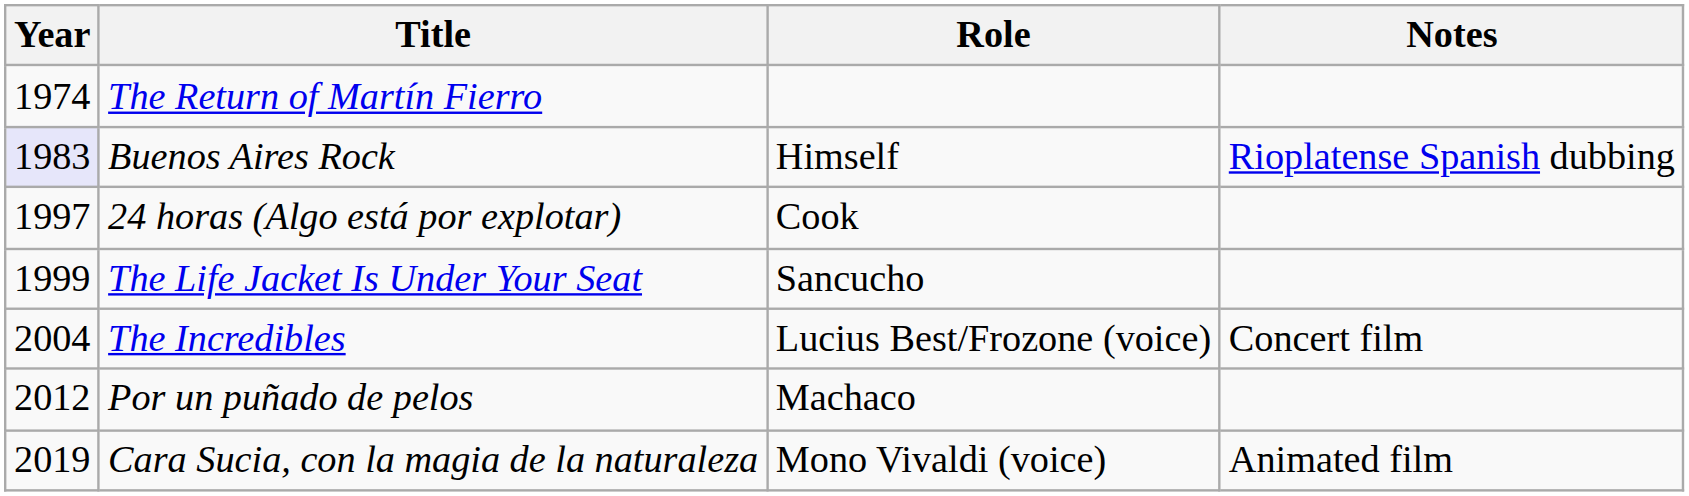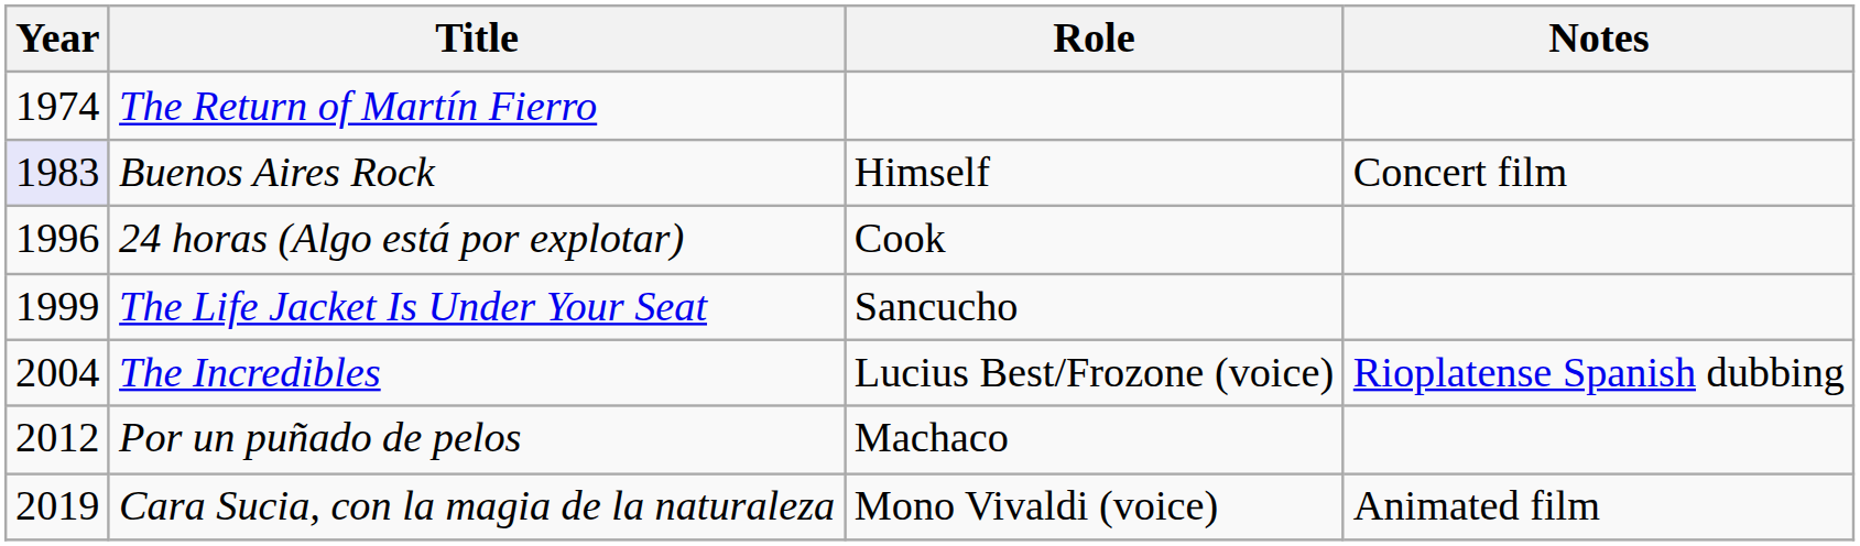Buenos Aires Rock | Notes: Rioplatense Spanish dubbing -> Concert film
24 horas (Algo está por explotar) | Year: 1997 -> 1996
The Incredibles | Notes: Concert film -> Rioplatense Spanish dubbing
